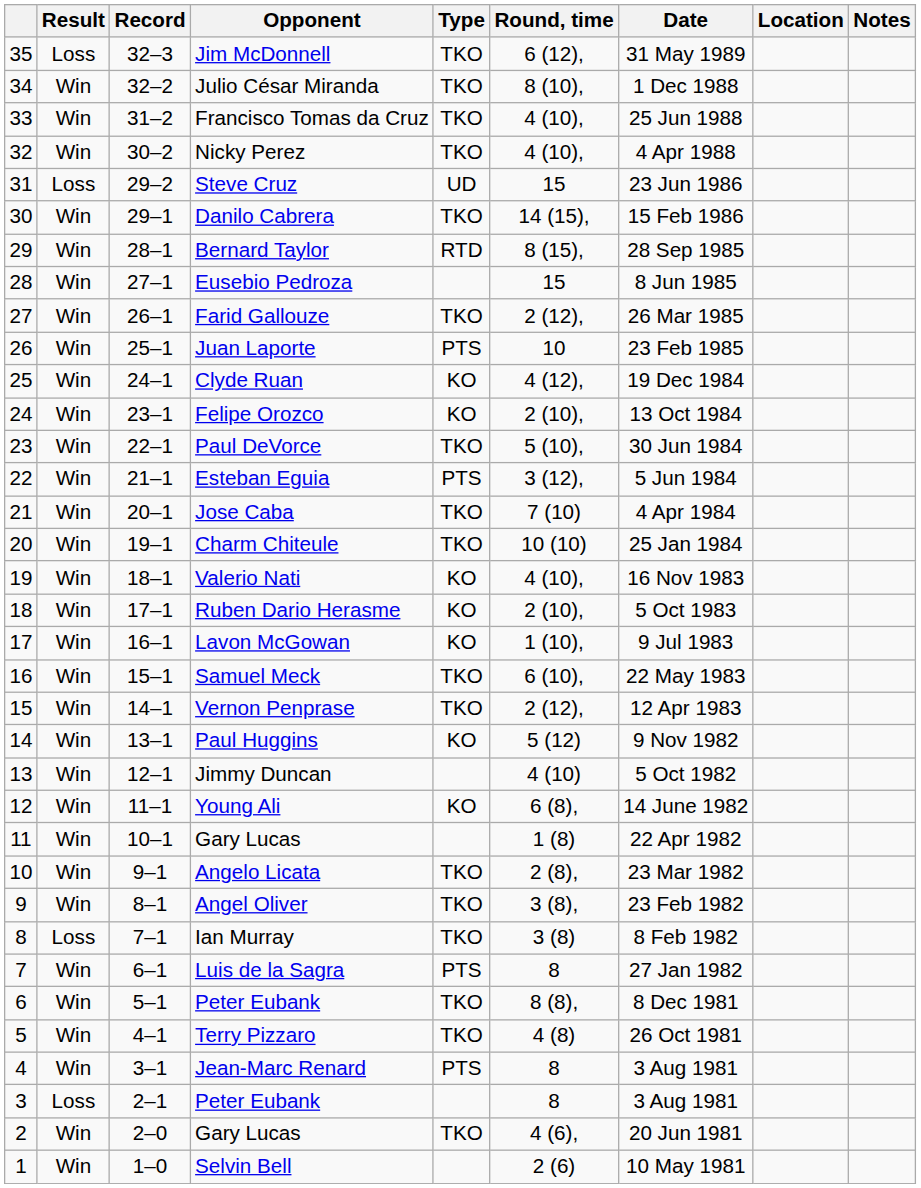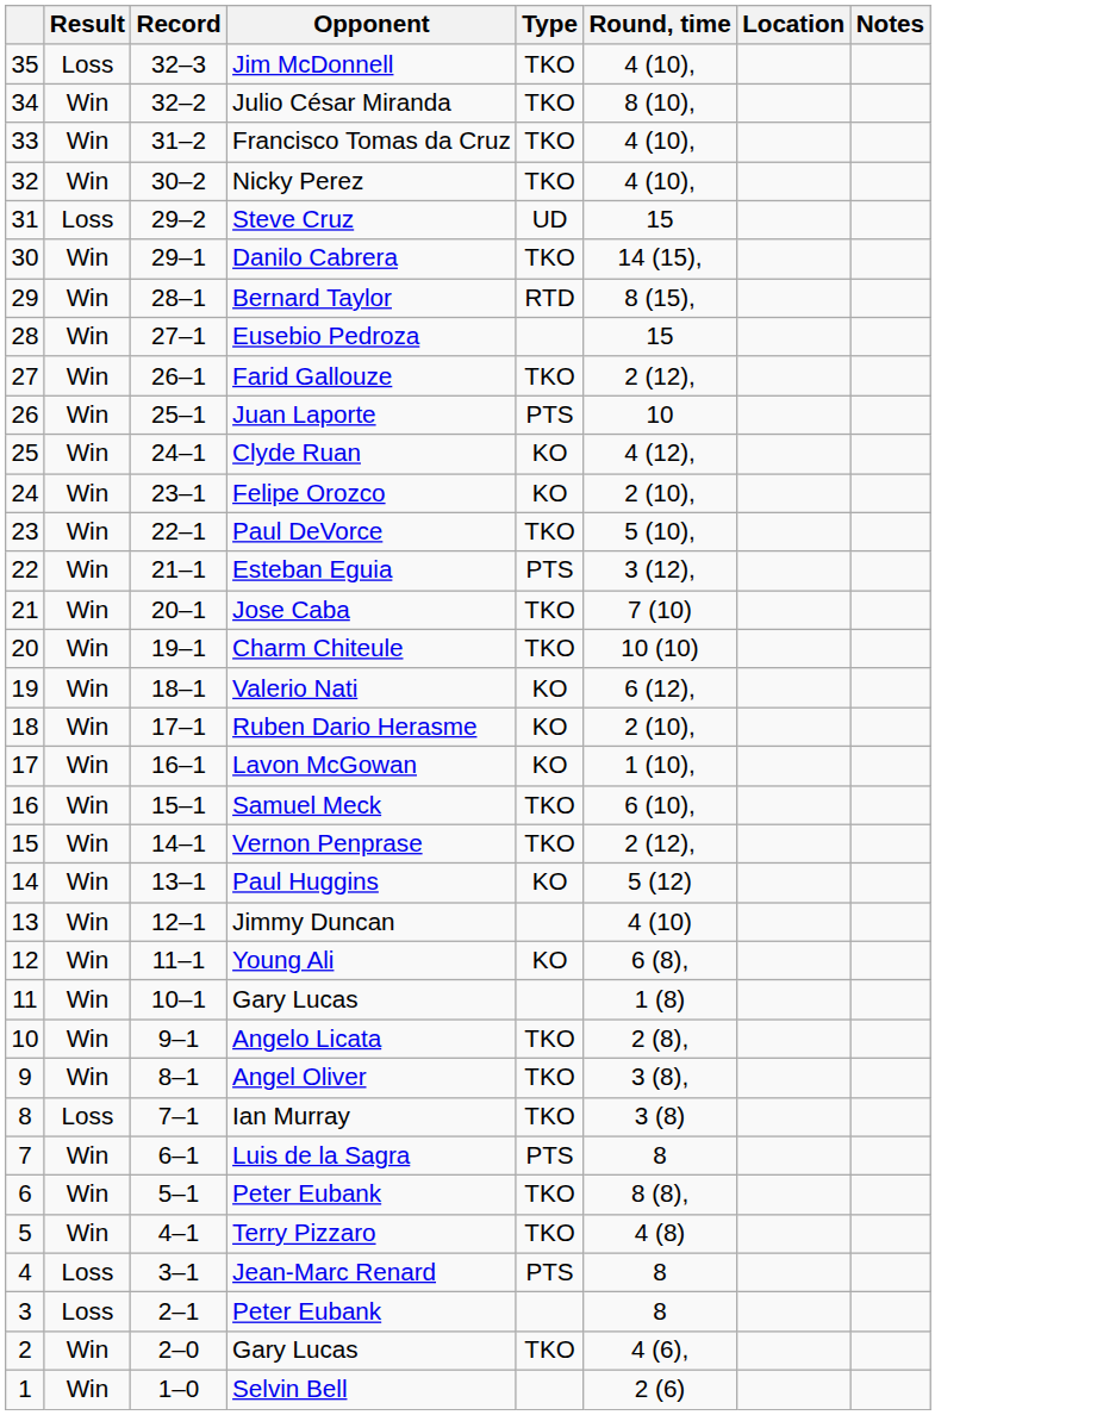- column: Date | 31 May 1989 | 1 Dec 1988 | 25 Jun 1988 | 4 Apr 1988 | 23 Jun 1986 | 15 Feb 1986 | 28 Sep 1985 | 8 Jun 1985 | 26 Mar 1985 | 23 Feb 1985 | 19 Dec 1984 | 13 Oct 1984 | 30 Jun 1984 | 5 Jun 1984 | 4 Apr 1984 | 25 Jan 1984 | 16 Nov 1983 | 5 Oct 1983 | 9 Jul 1983 | 22 May 1983 | 12 Apr 1983 | 9 Nov 1982 | 5 Oct 1982 | 14 June 1982 | 22 Apr 1982 | 23 Mar 1982 | 23 Feb 1982 | 8 Feb 1982 | 27 Jan 1982 | 8 Dec 1981 | 26 Oct 1981 | 3 Aug 1981 | 3 Aug 1981 | 20 Jun 1981 | 10 May 1981
Jim McDonnell | Round, time: 6 (12), -> 4 (10),
Valerio Nati | Round, time: 4 (10), -> 6 (12),
Jean-Marc Renard | Result: Win -> Loss
